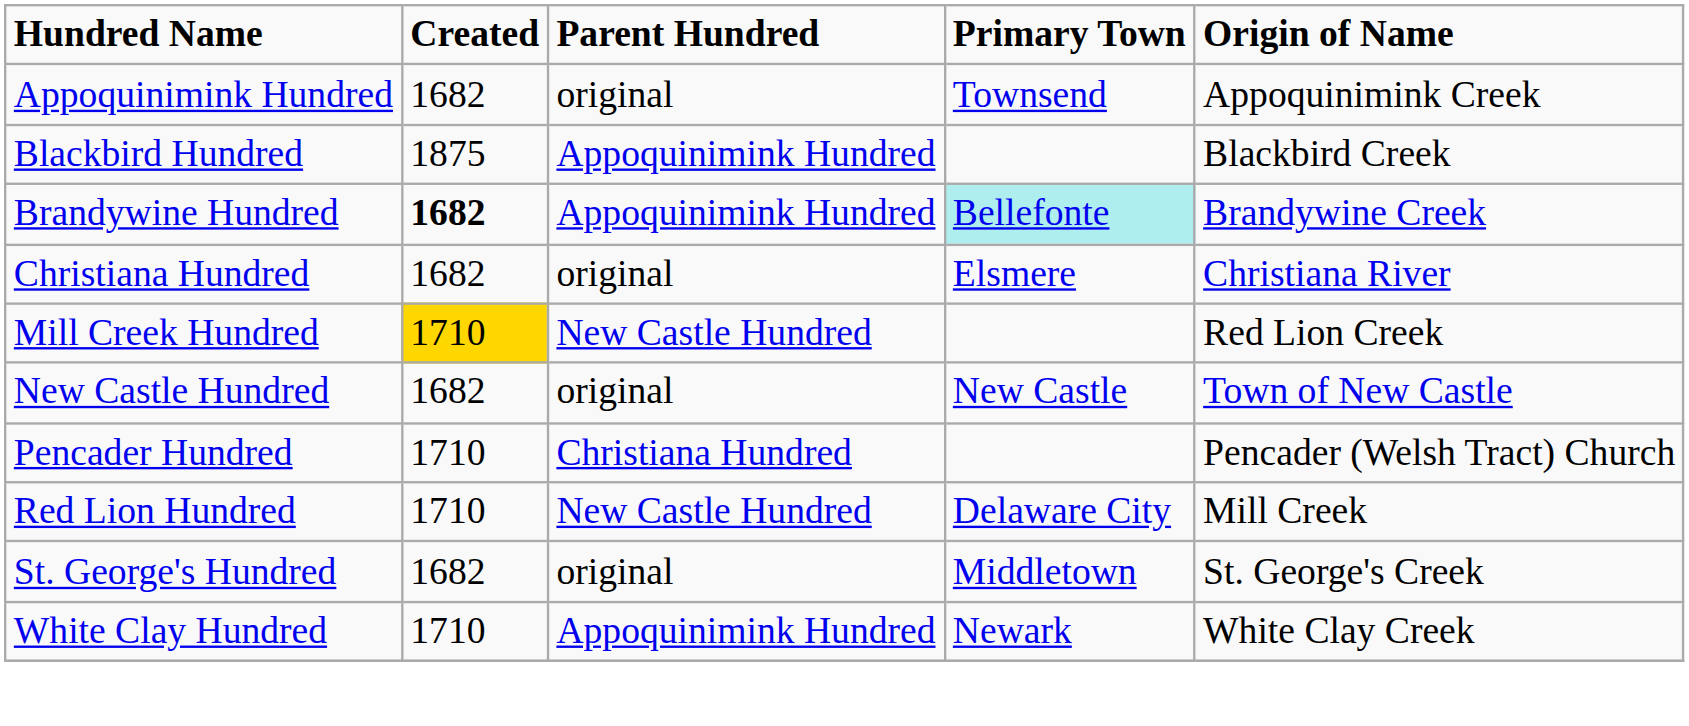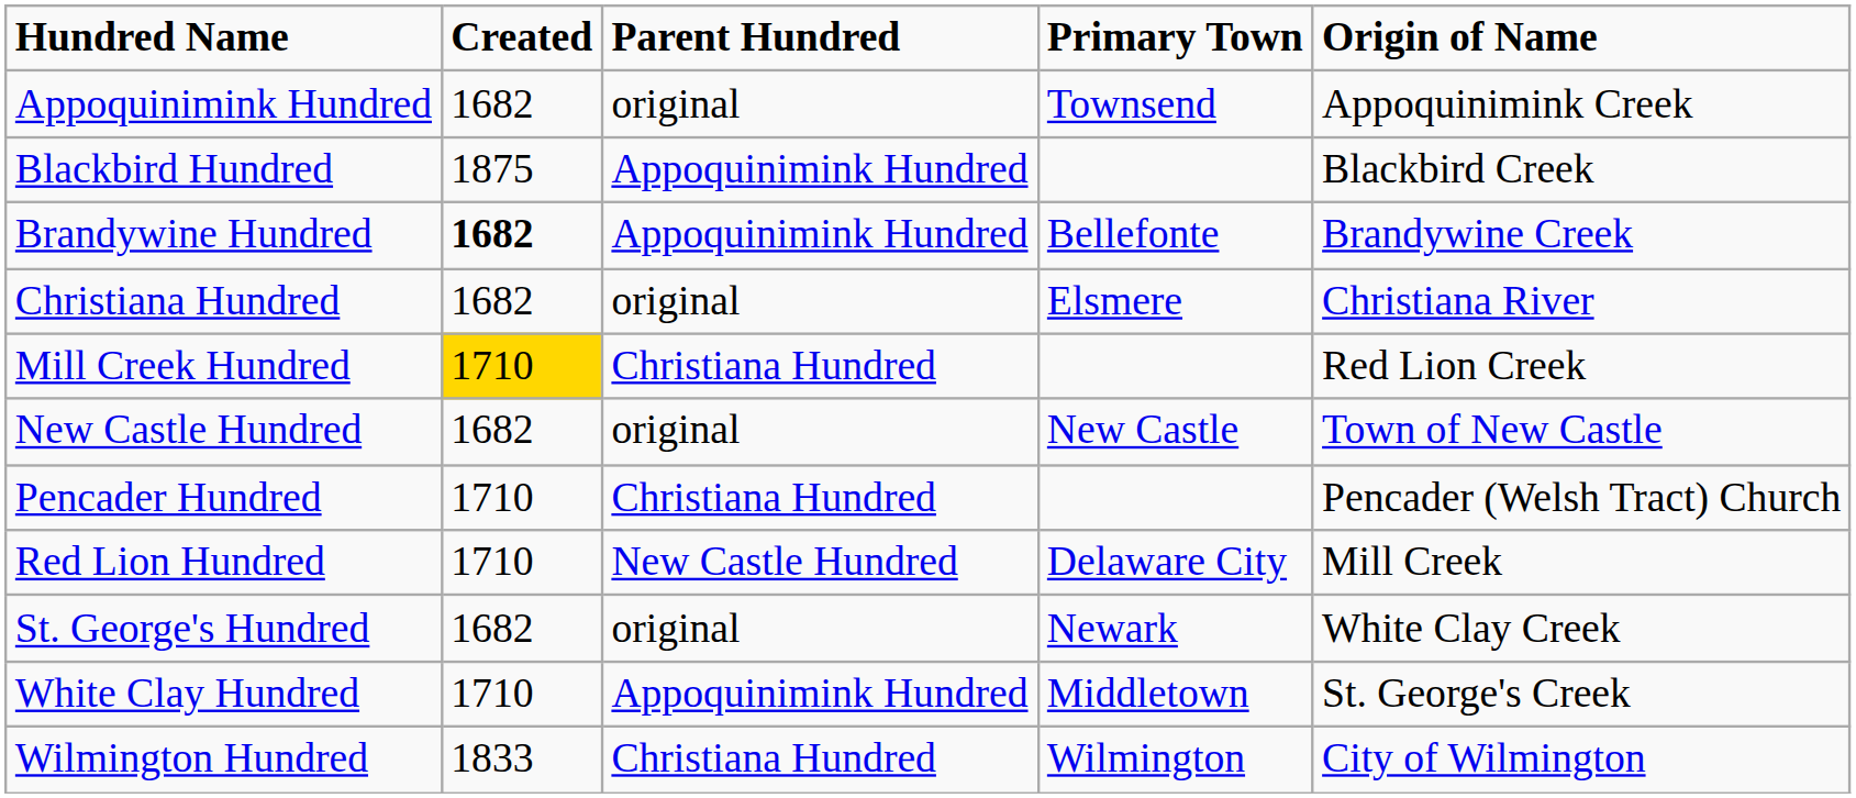Brandywine Hundred | Primary Town: paleturquoise background -> no background
Mill Creek Hundred | Parent Hundred: New Castle Hundred -> Christiana Hundred
St. George's Hundred | Primary Town: Middletown -> Newark
St. George's Hundred | Origin of Name: St. George's Creek -> White Clay Creek
White Clay Hundred | Primary Town: Newark -> Middletown
White Clay Hundred | Origin of Name: White Clay Creek -> St. George's Creek
+ row: Wilmington Hundred | 1833 | Christiana Hundred | Wilmington | City of Wilmington
